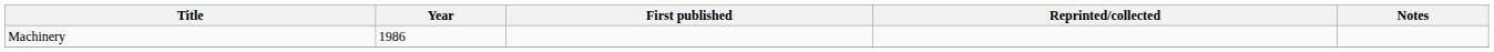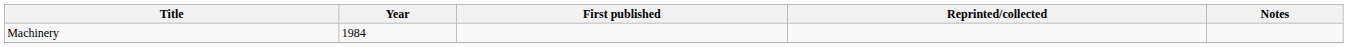Machinery | Year: 1986 -> 1984
